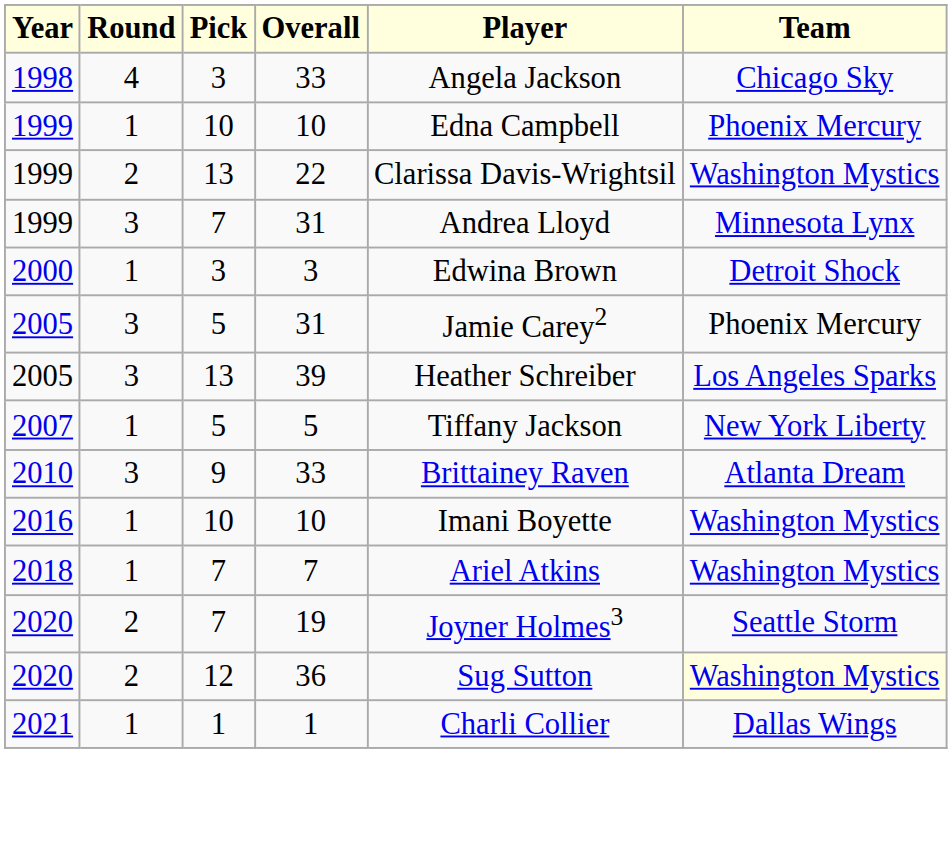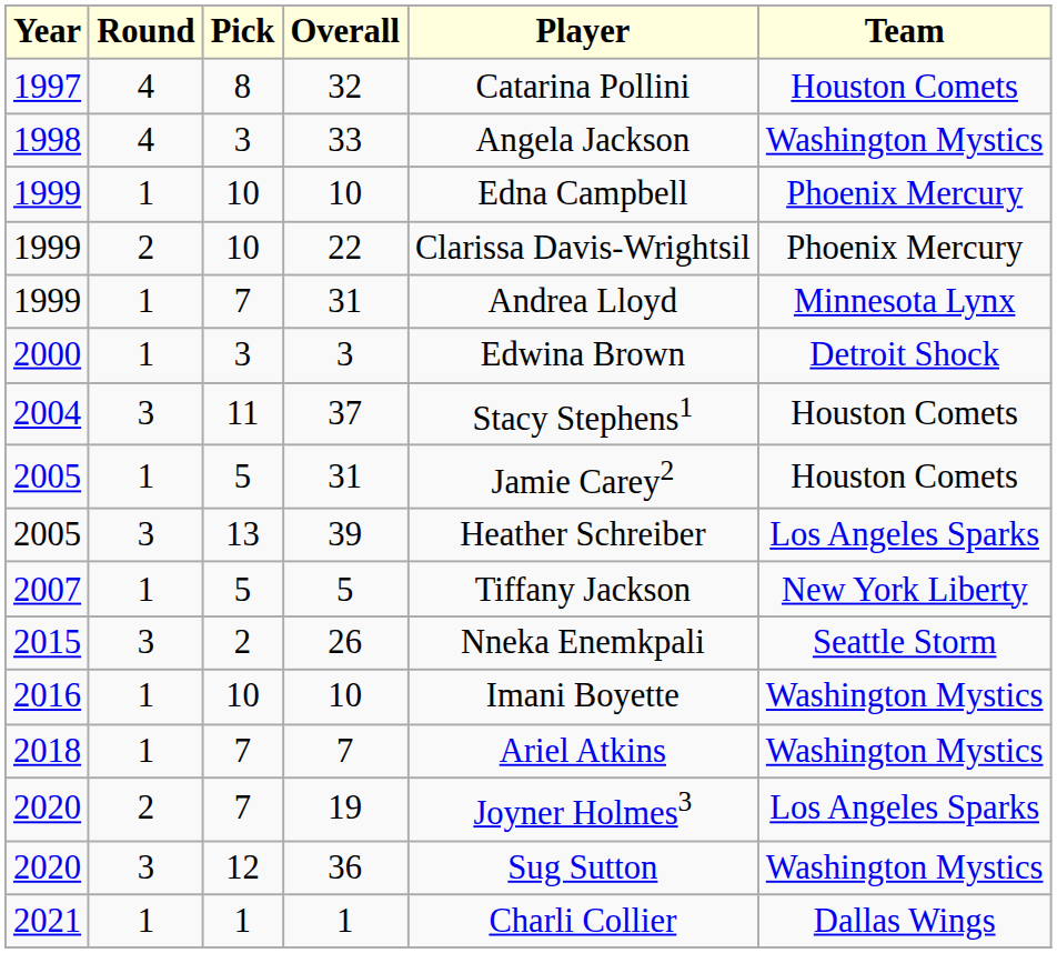+ row: 1997 | 4 | 8 | 32 | Catarina Pollini | Houston Comets
1998 / 33 | Team: Chicago Sky -> Washington Mystics
22 | Pick: 13 -> 10
22 | Team: Washington Mystics -> Phoenix Mercury
1999 / 31 | Round: 3 -> 1
+ row: 2004 | 3 | 11 | 37 | Stacy Stephens1 | Houston Comets
2005 / 31 | Round: 3 -> 1
2005 / 31 | Team: Phoenix Mercury -> Houston Comets
- row: 2010 | 3 | 9 | 33 | Brittainey Raven | Atlanta Dream
+ row: 2015 | 3 | 2 | 26 | Nneka Enemkpali | Seattle Storm
19 | Team: Seattle Storm -> Los Angeles Sparks
36 | Round: 2 -> 3
36 | Team: lightyellow background -> no background
